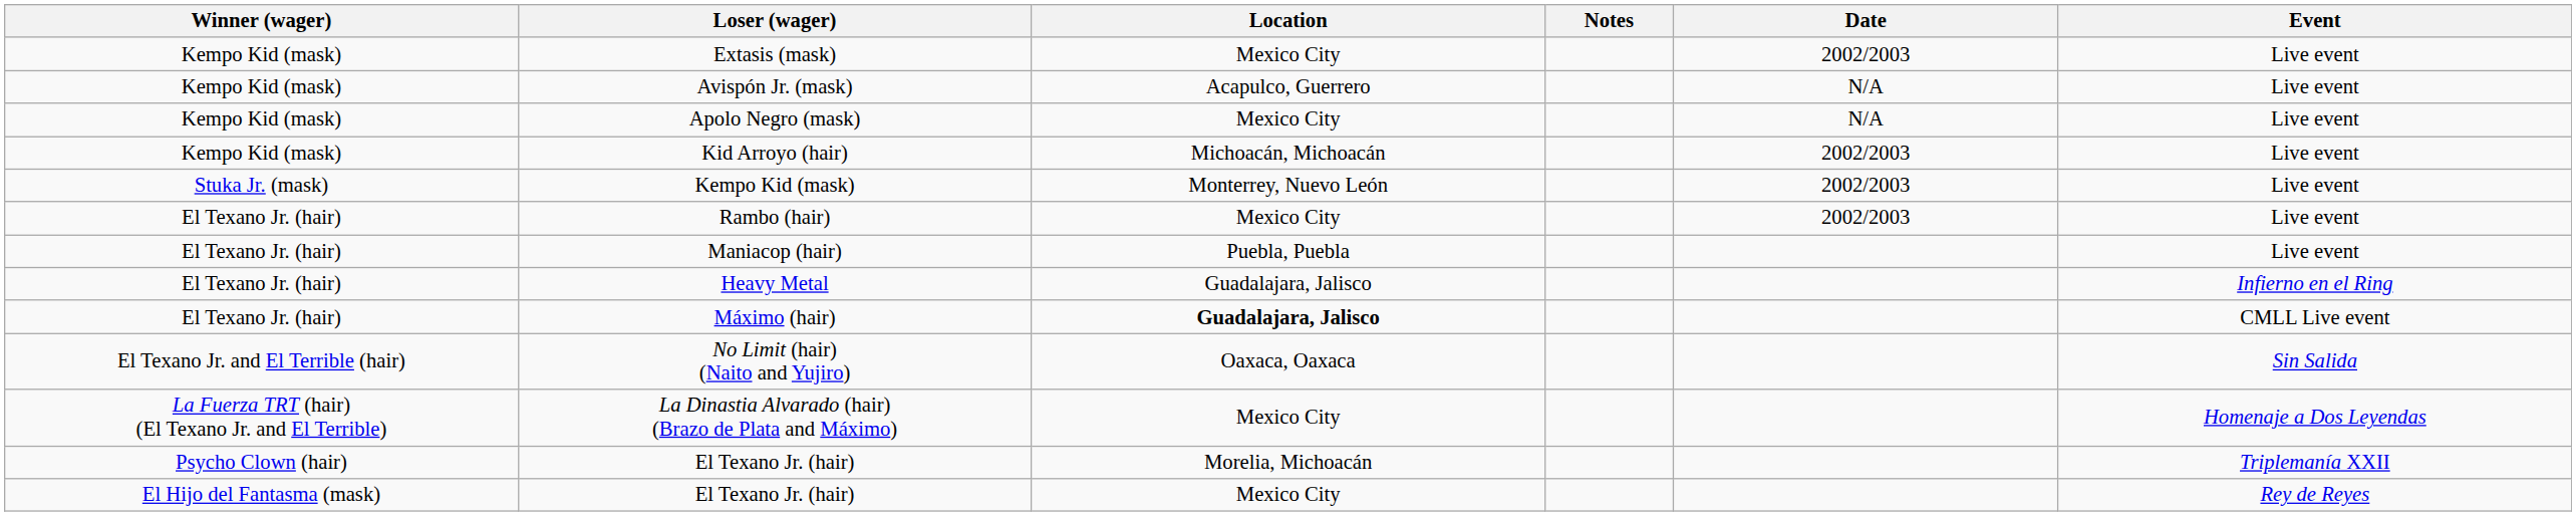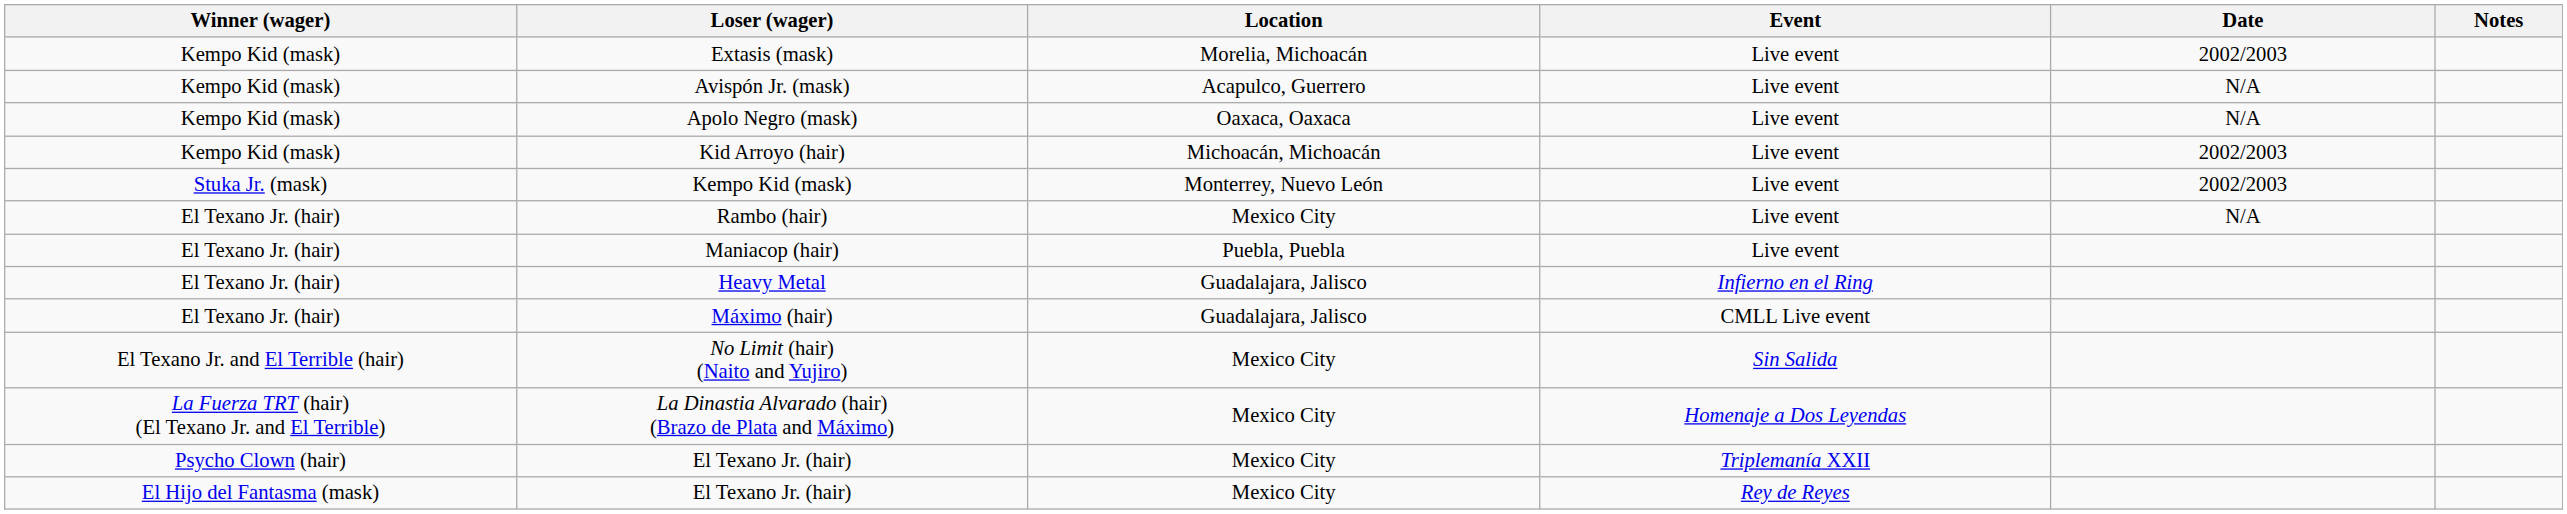columns swapped: Event <-> Notes
Extasis (mask) | Location: Mexico City -> Morelia, Michoacán
Apolo Negro (mask) | Location: Mexico City -> Oaxaca, Oaxaca
Rambo (hair) | Date: 2002/2003 -> N/A
Máximo (hair) | Location: bold -> normal
No Limit (hair) (Naito and Yujiro) | Location: Oaxaca, Oaxaca -> Mexico City
Psycho Clown (hair) / El Texano Jr. (hair) | Location: Morelia, Michoacán -> Mexico City
